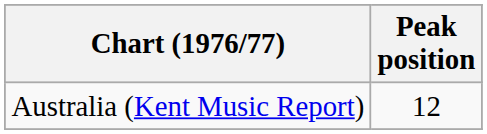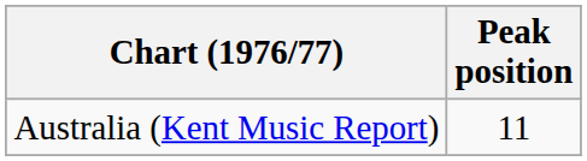Australia (Kent Music Report) | Peak position: 12 -> 11
